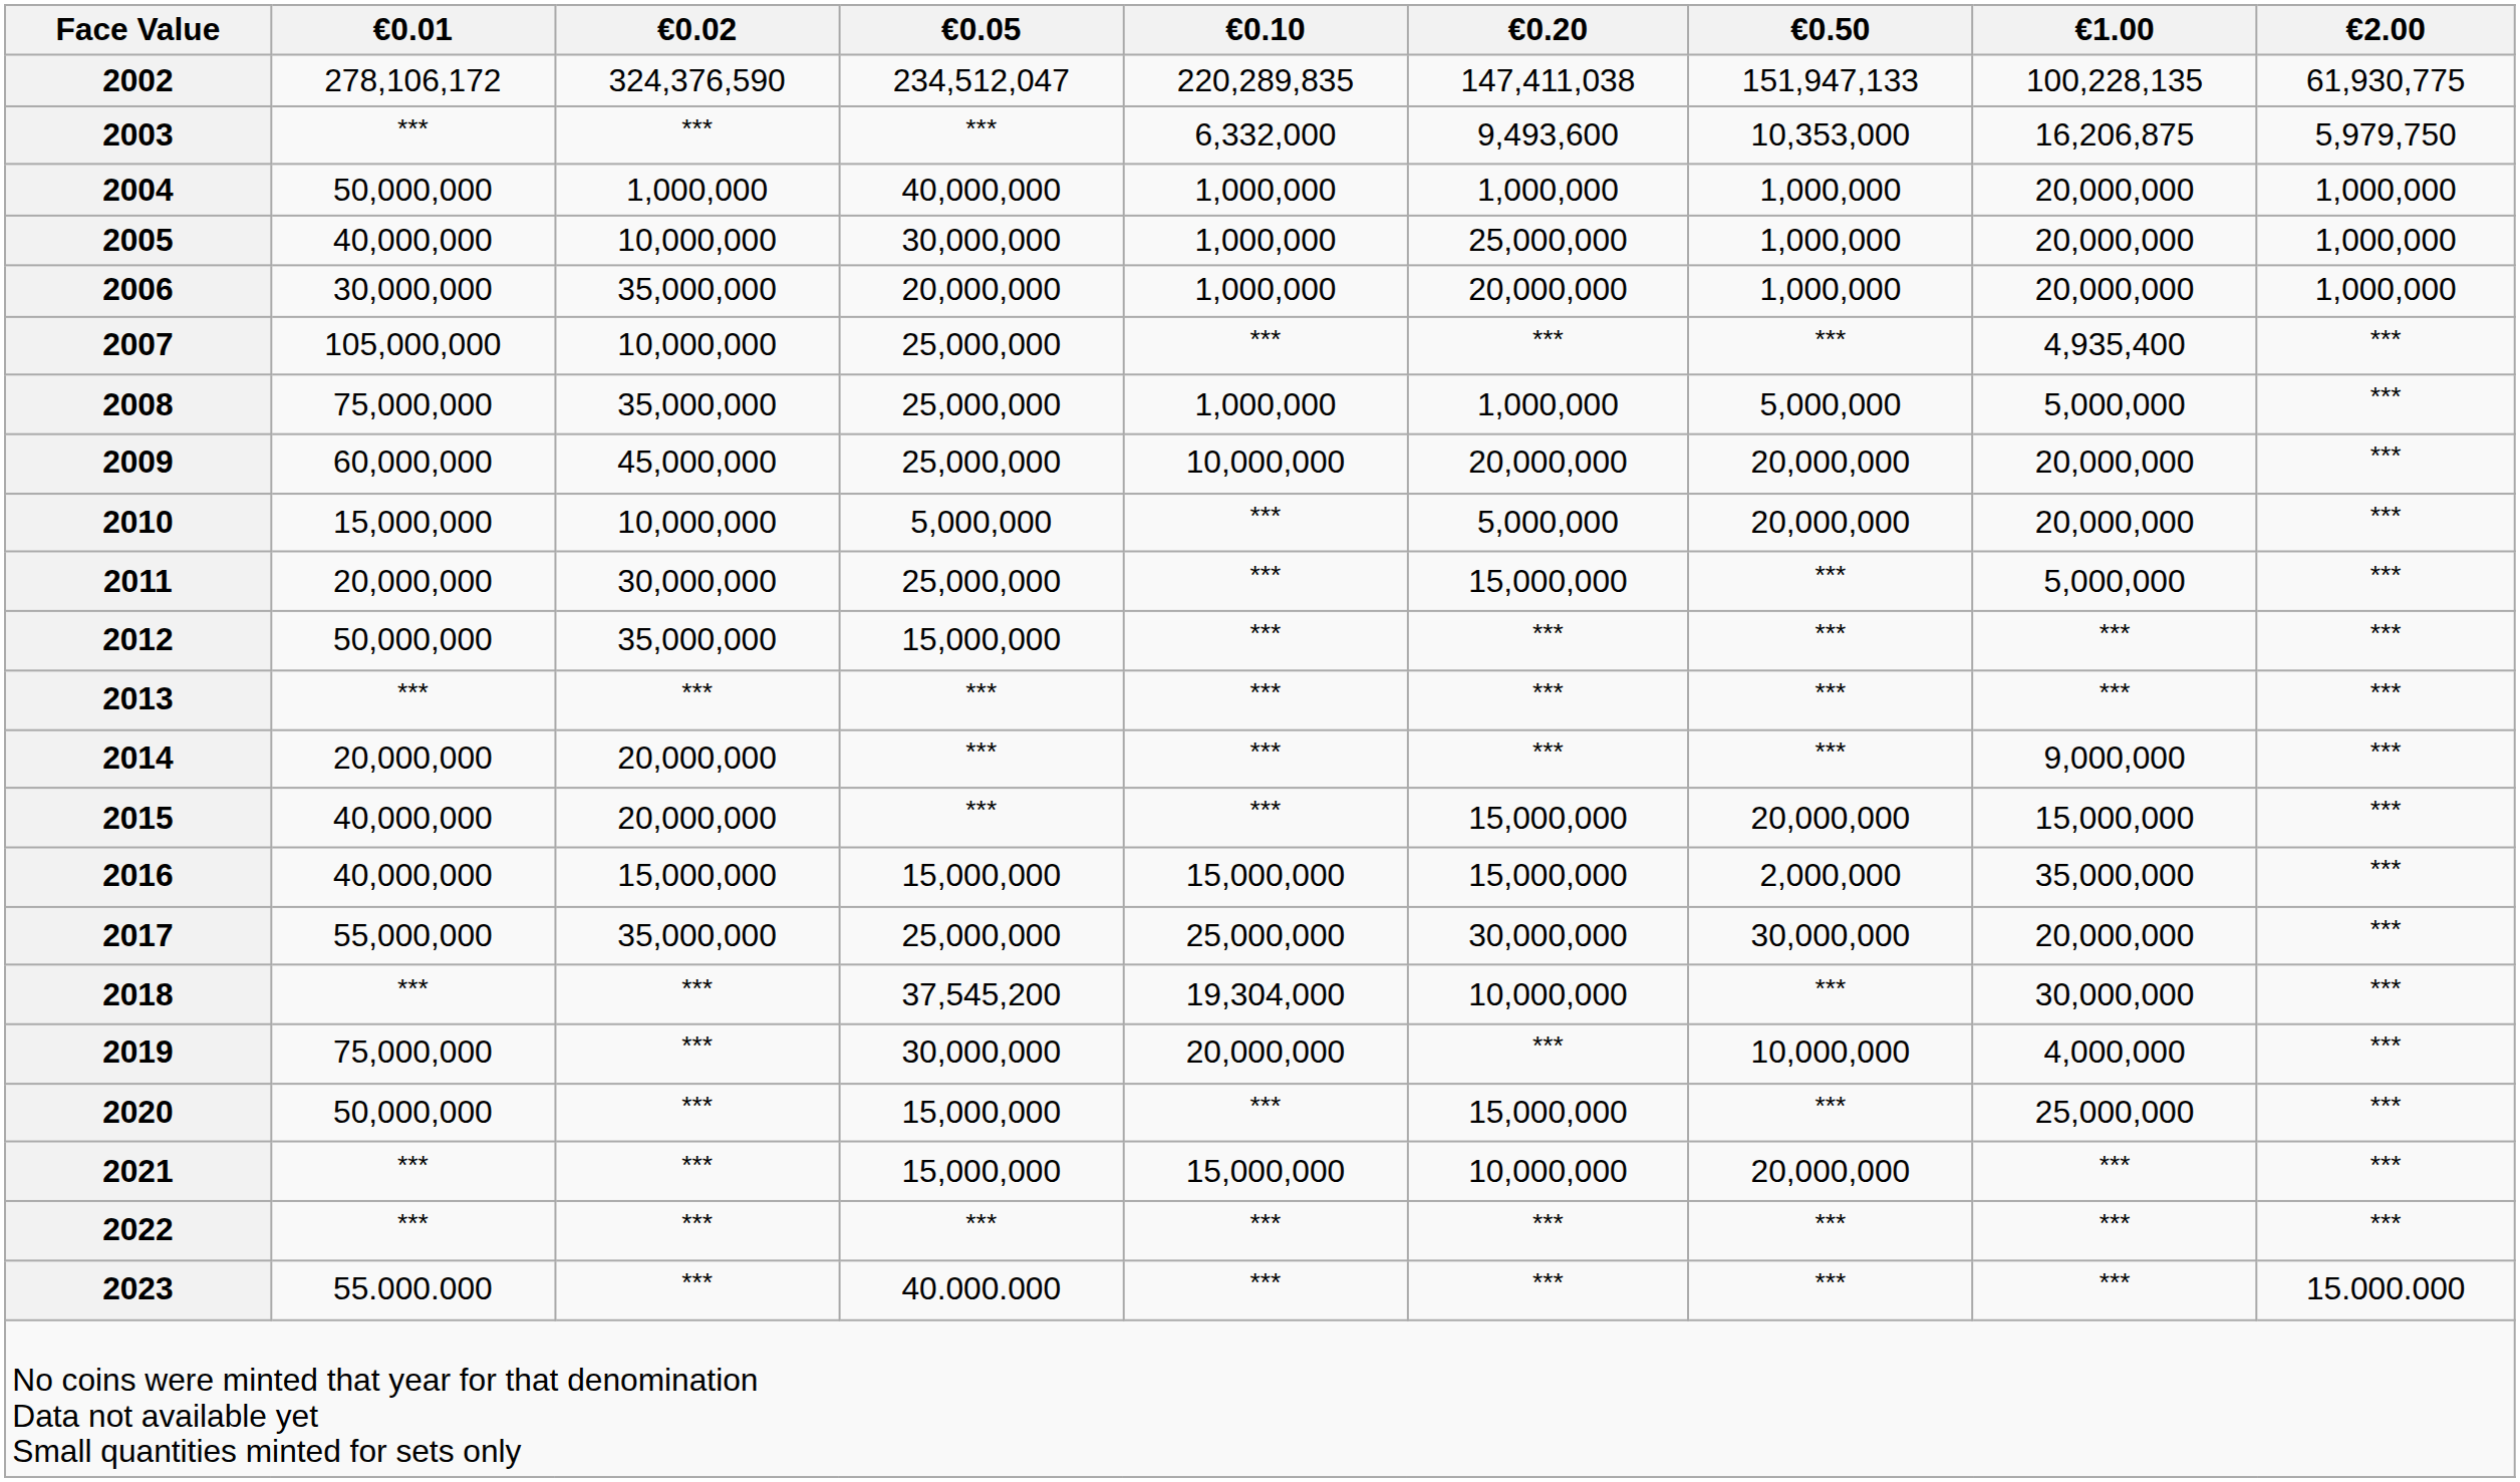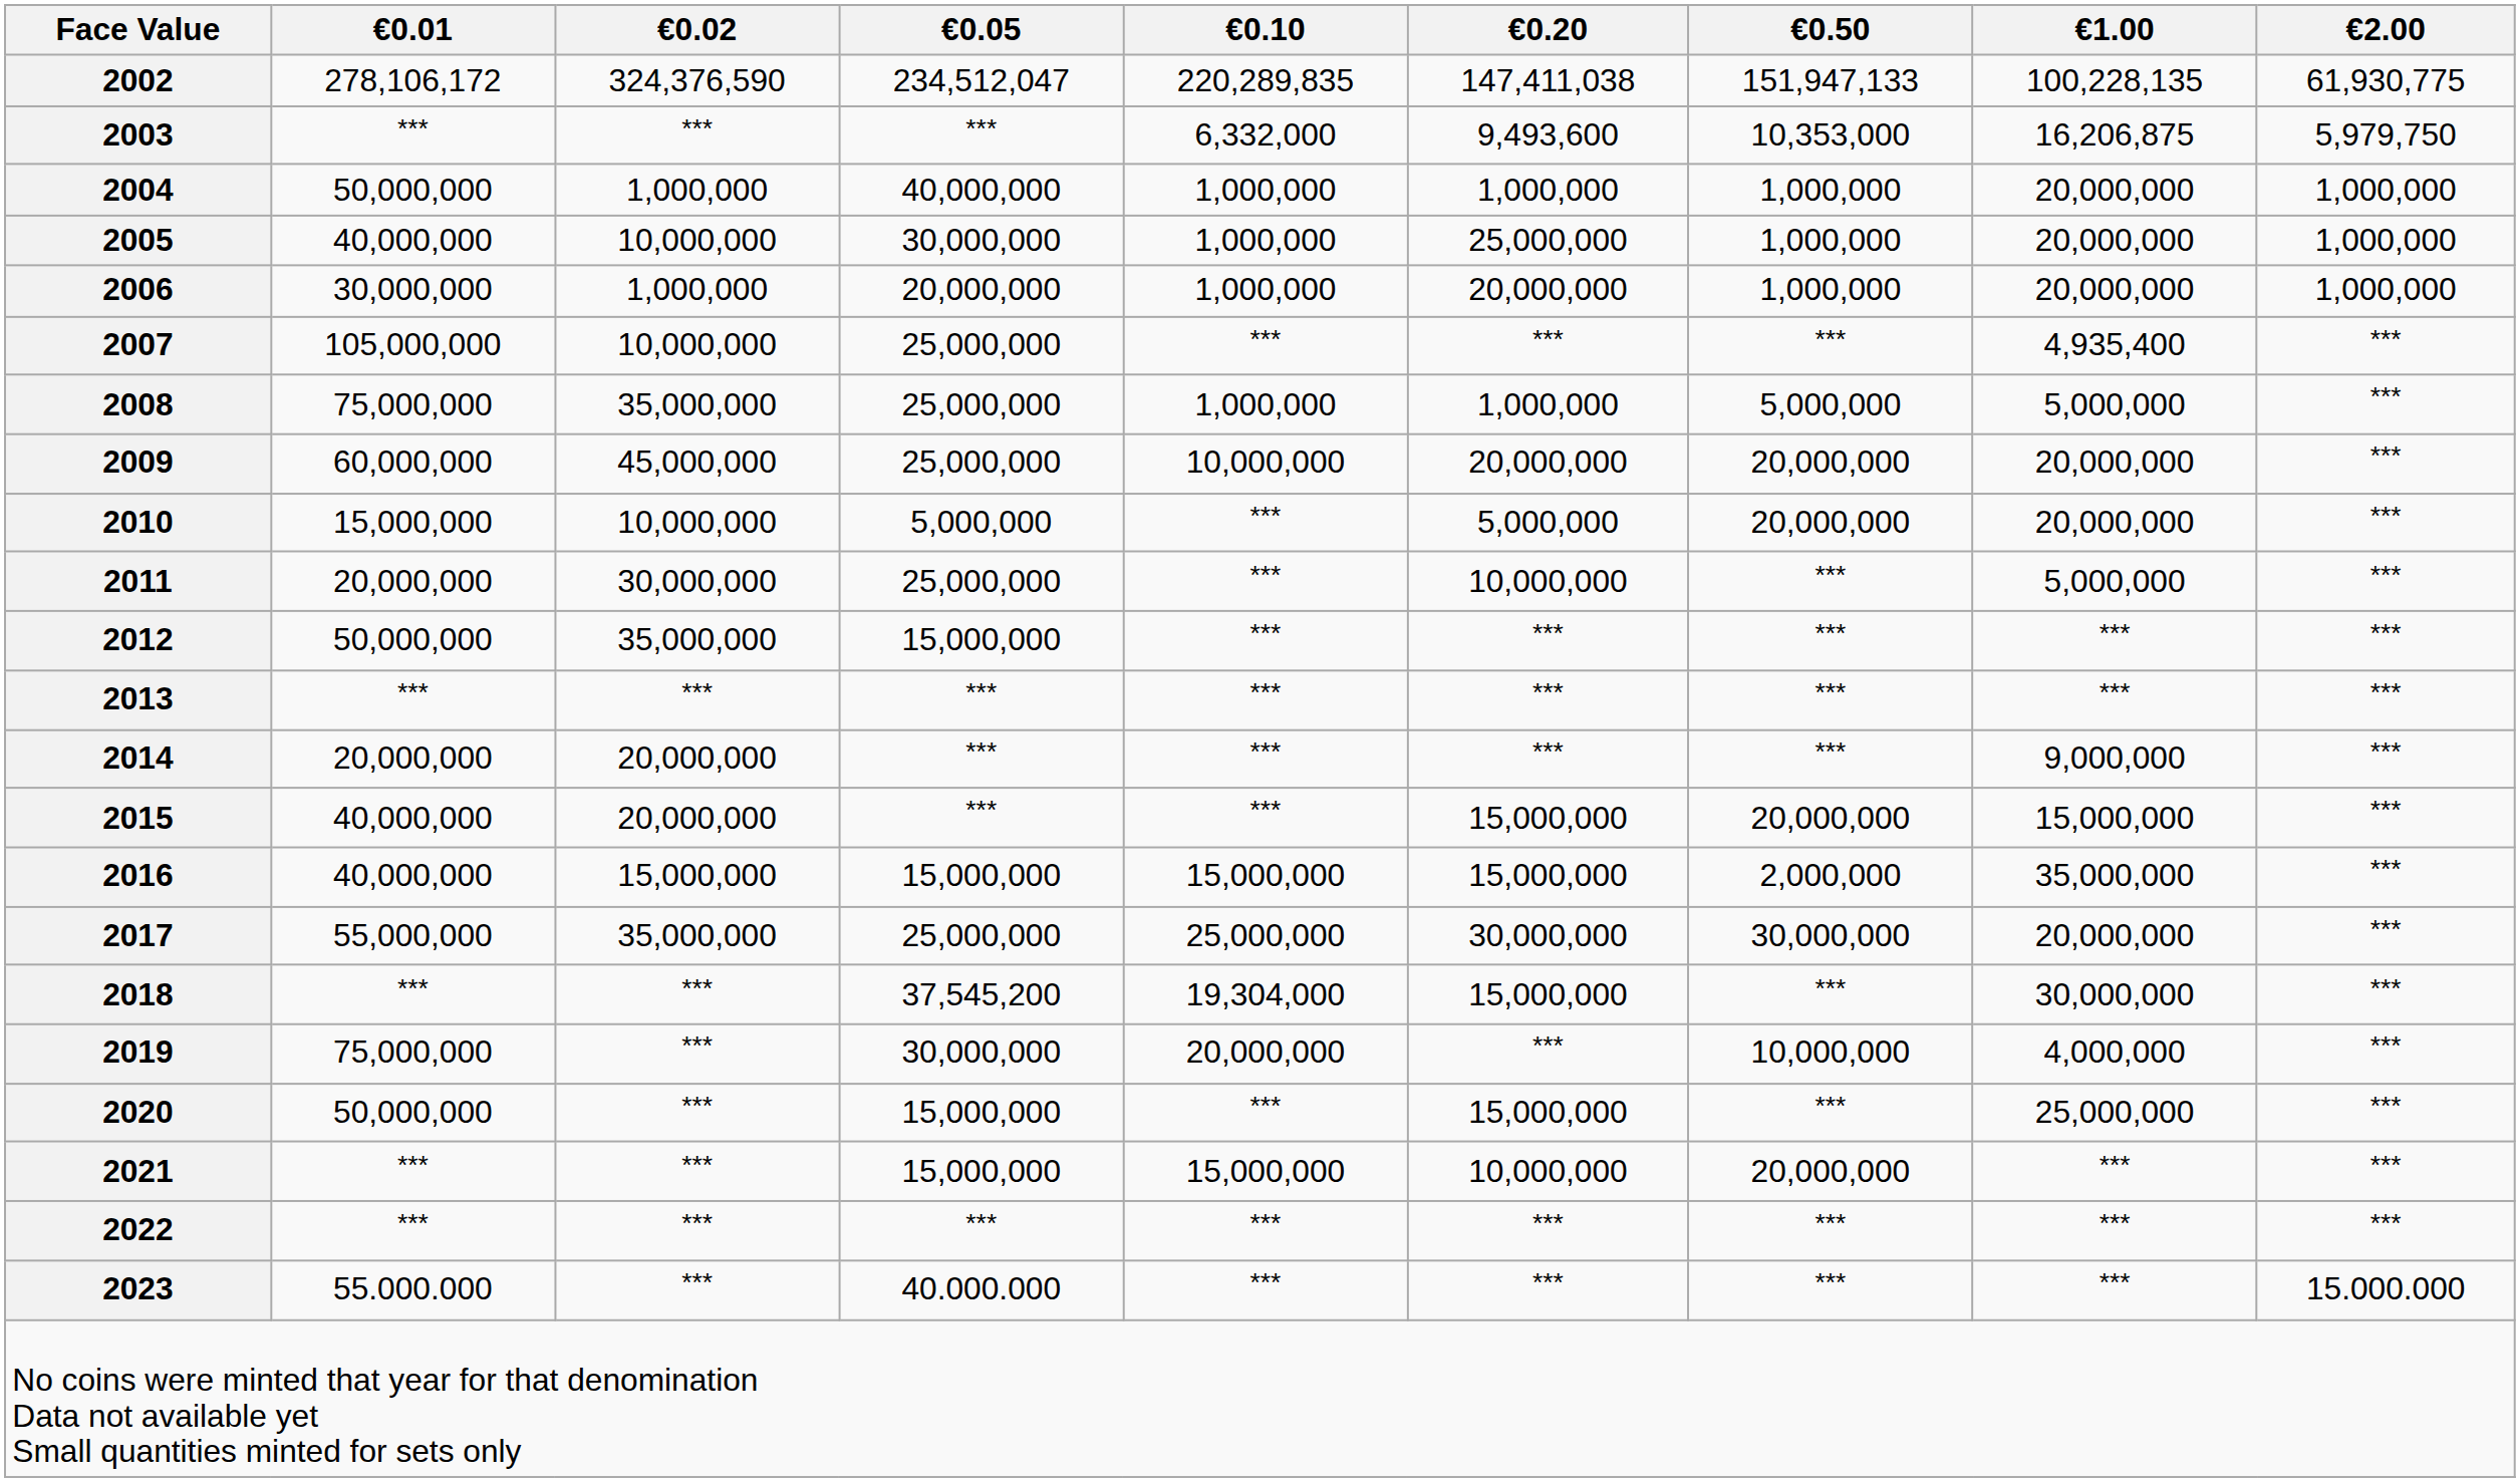2006 | €0.02: 35,000,000 -> 1,000,000
2011 | €0.20: 15,000,000 -> 10,000,000
2018 | €0.20: 10,000,000 -> 15,000,000
